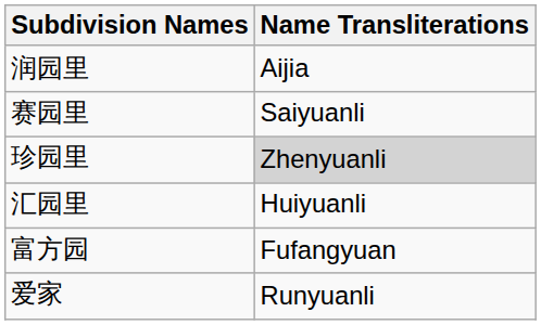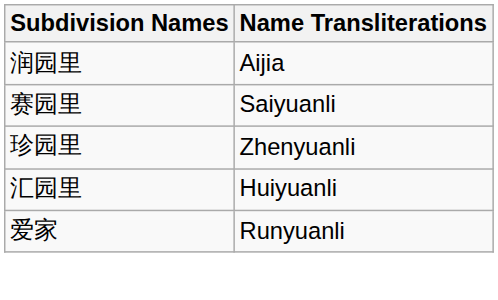珍园里 | Name Transliterations: lightgrey background -> no background
- row: 富方园 | Fufangyuan
